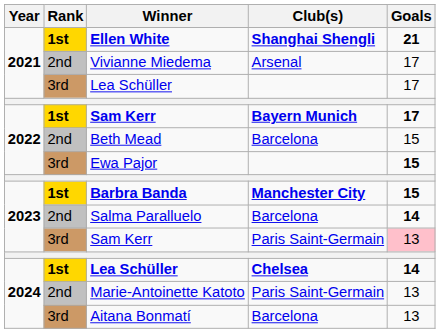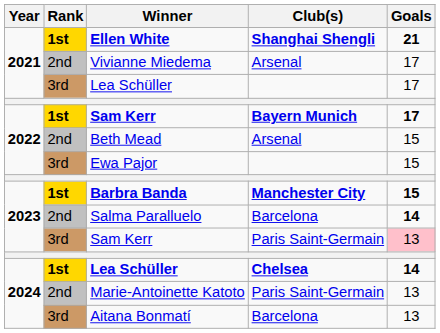Beth Mead | Club(s): Barcelona -> Arsenal
Ewa Pajor | Goals: bold -> normal
